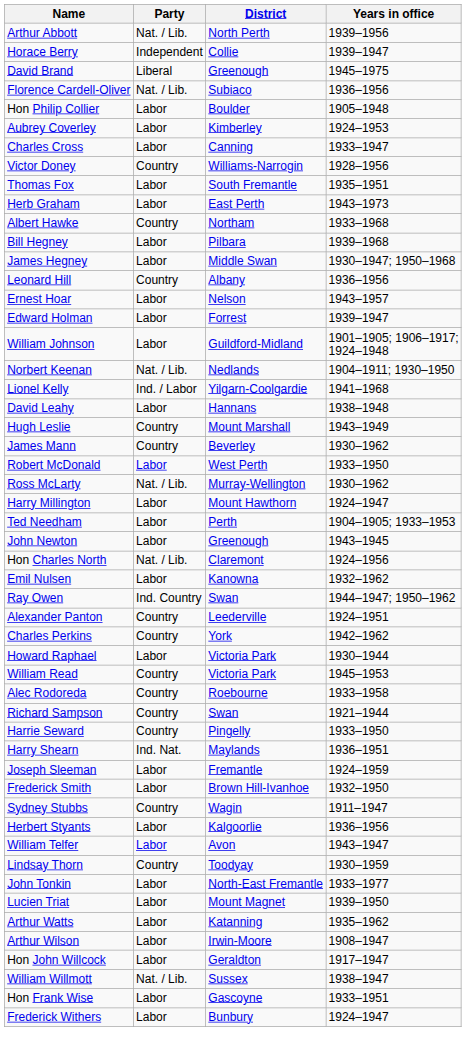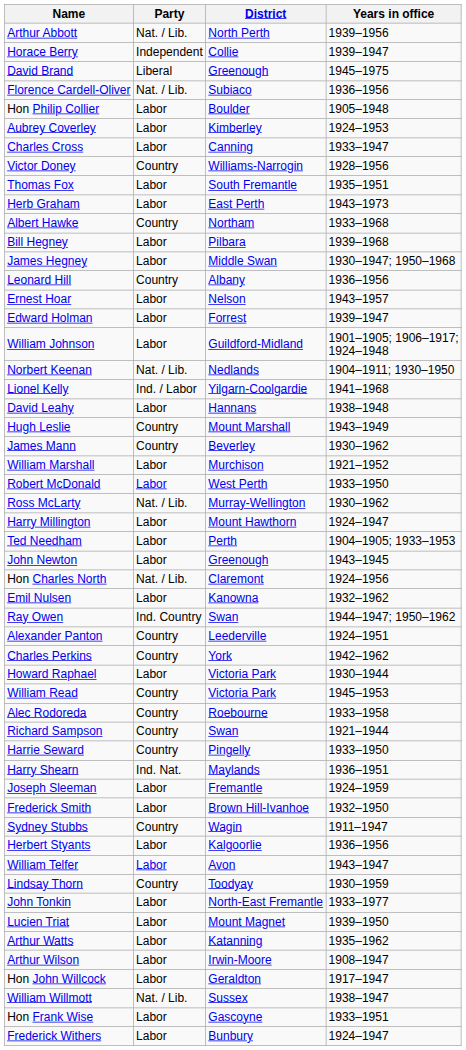+ row: William Marshall | Labor | Murchison | 1921–1952
